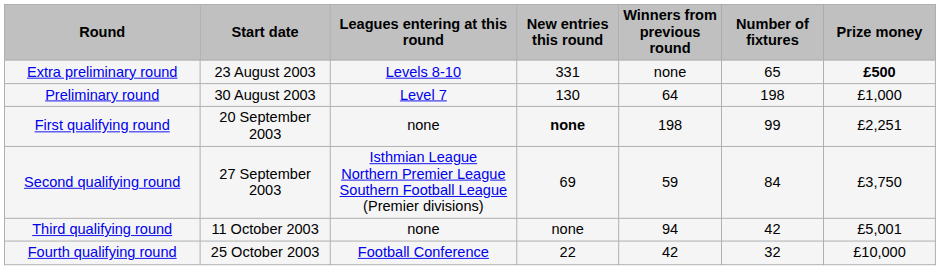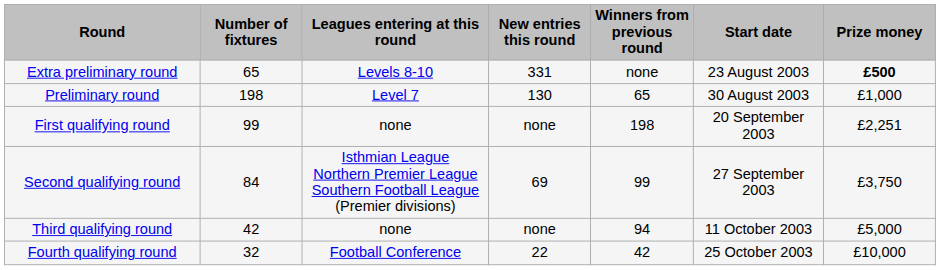columns swapped: Start date <-> Number of fixtures
Preliminary round | Winners from previous round: 64 -> 65
First qualifying round | New entries this round: bold -> normal
Second qualifying round | Winners from previous round: 59 -> 99
Third qualifying round | Prize money: £5,001 -> £5,000
